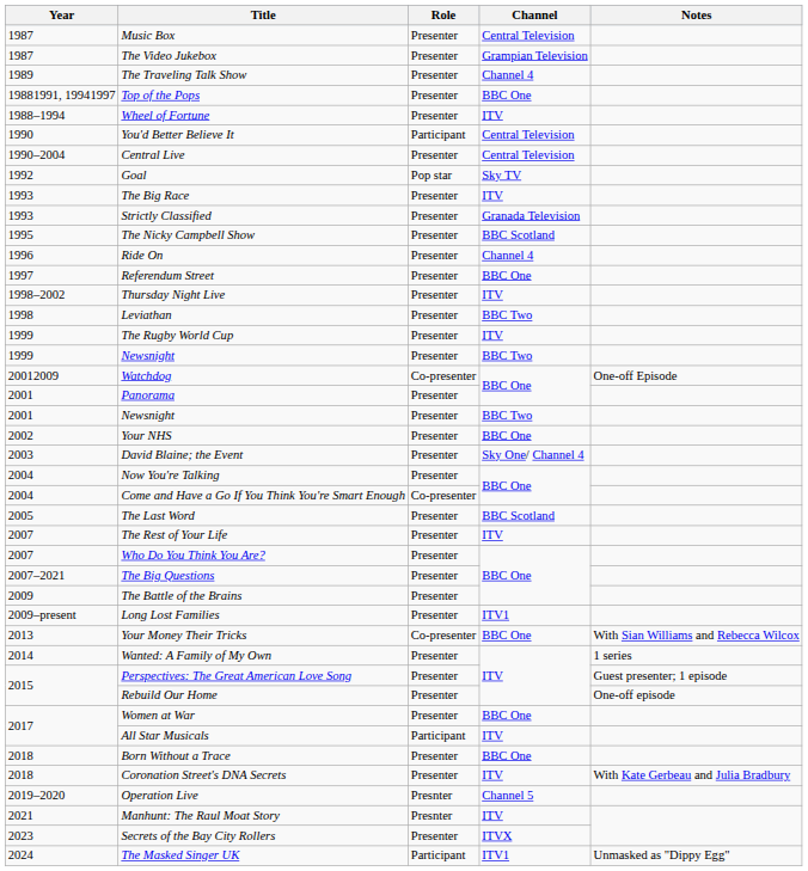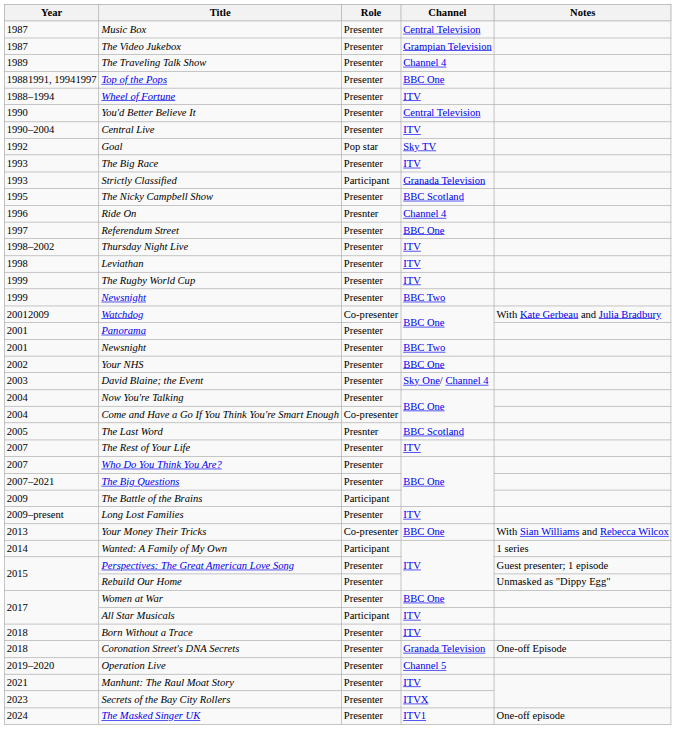You'd Better Believe It | Role: Participant -> Presenter
Central Live | Channel: Central Television -> ITV
Strictly Classified | Role: Presenter -> Participant
Ride On | Role: Presenter -> Presnter
Leviathan | Channel: BBC Two -> ITV
Watchdog | Notes: One-off Episode -> With Kate Gerbeau and Julia Bradbury
The Last Word | Role: Presenter -> Presnter
The Battle of the Brains | Role: Presenter -> Participant
Long Lost Families | Channel: ITV1 -> ITV
Wanted: A Family of My Own | Role: Presenter -> Participant
Rebuild Our Home | Notes: One-off episode -> Unmasked as "Dippy Egg"
Born Without a Trace | Channel: BBC One -> ITV
Coronation Street's DNA Secrets | Channel: ITV -> Granada Television
Coronation Street's DNA Secrets | Notes: With Kate Gerbeau and Julia Bradbury -> One-off Episode
Operation Live | Role: Presnter -> Presenter
Manhunt: The Raul Moat Story | Role: Presnter -> Presenter
The Masked Singer UK | Role: Participant -> Presenter
The Masked Singer UK | Notes: Unmasked as "Dippy Egg" -> One-off episode
